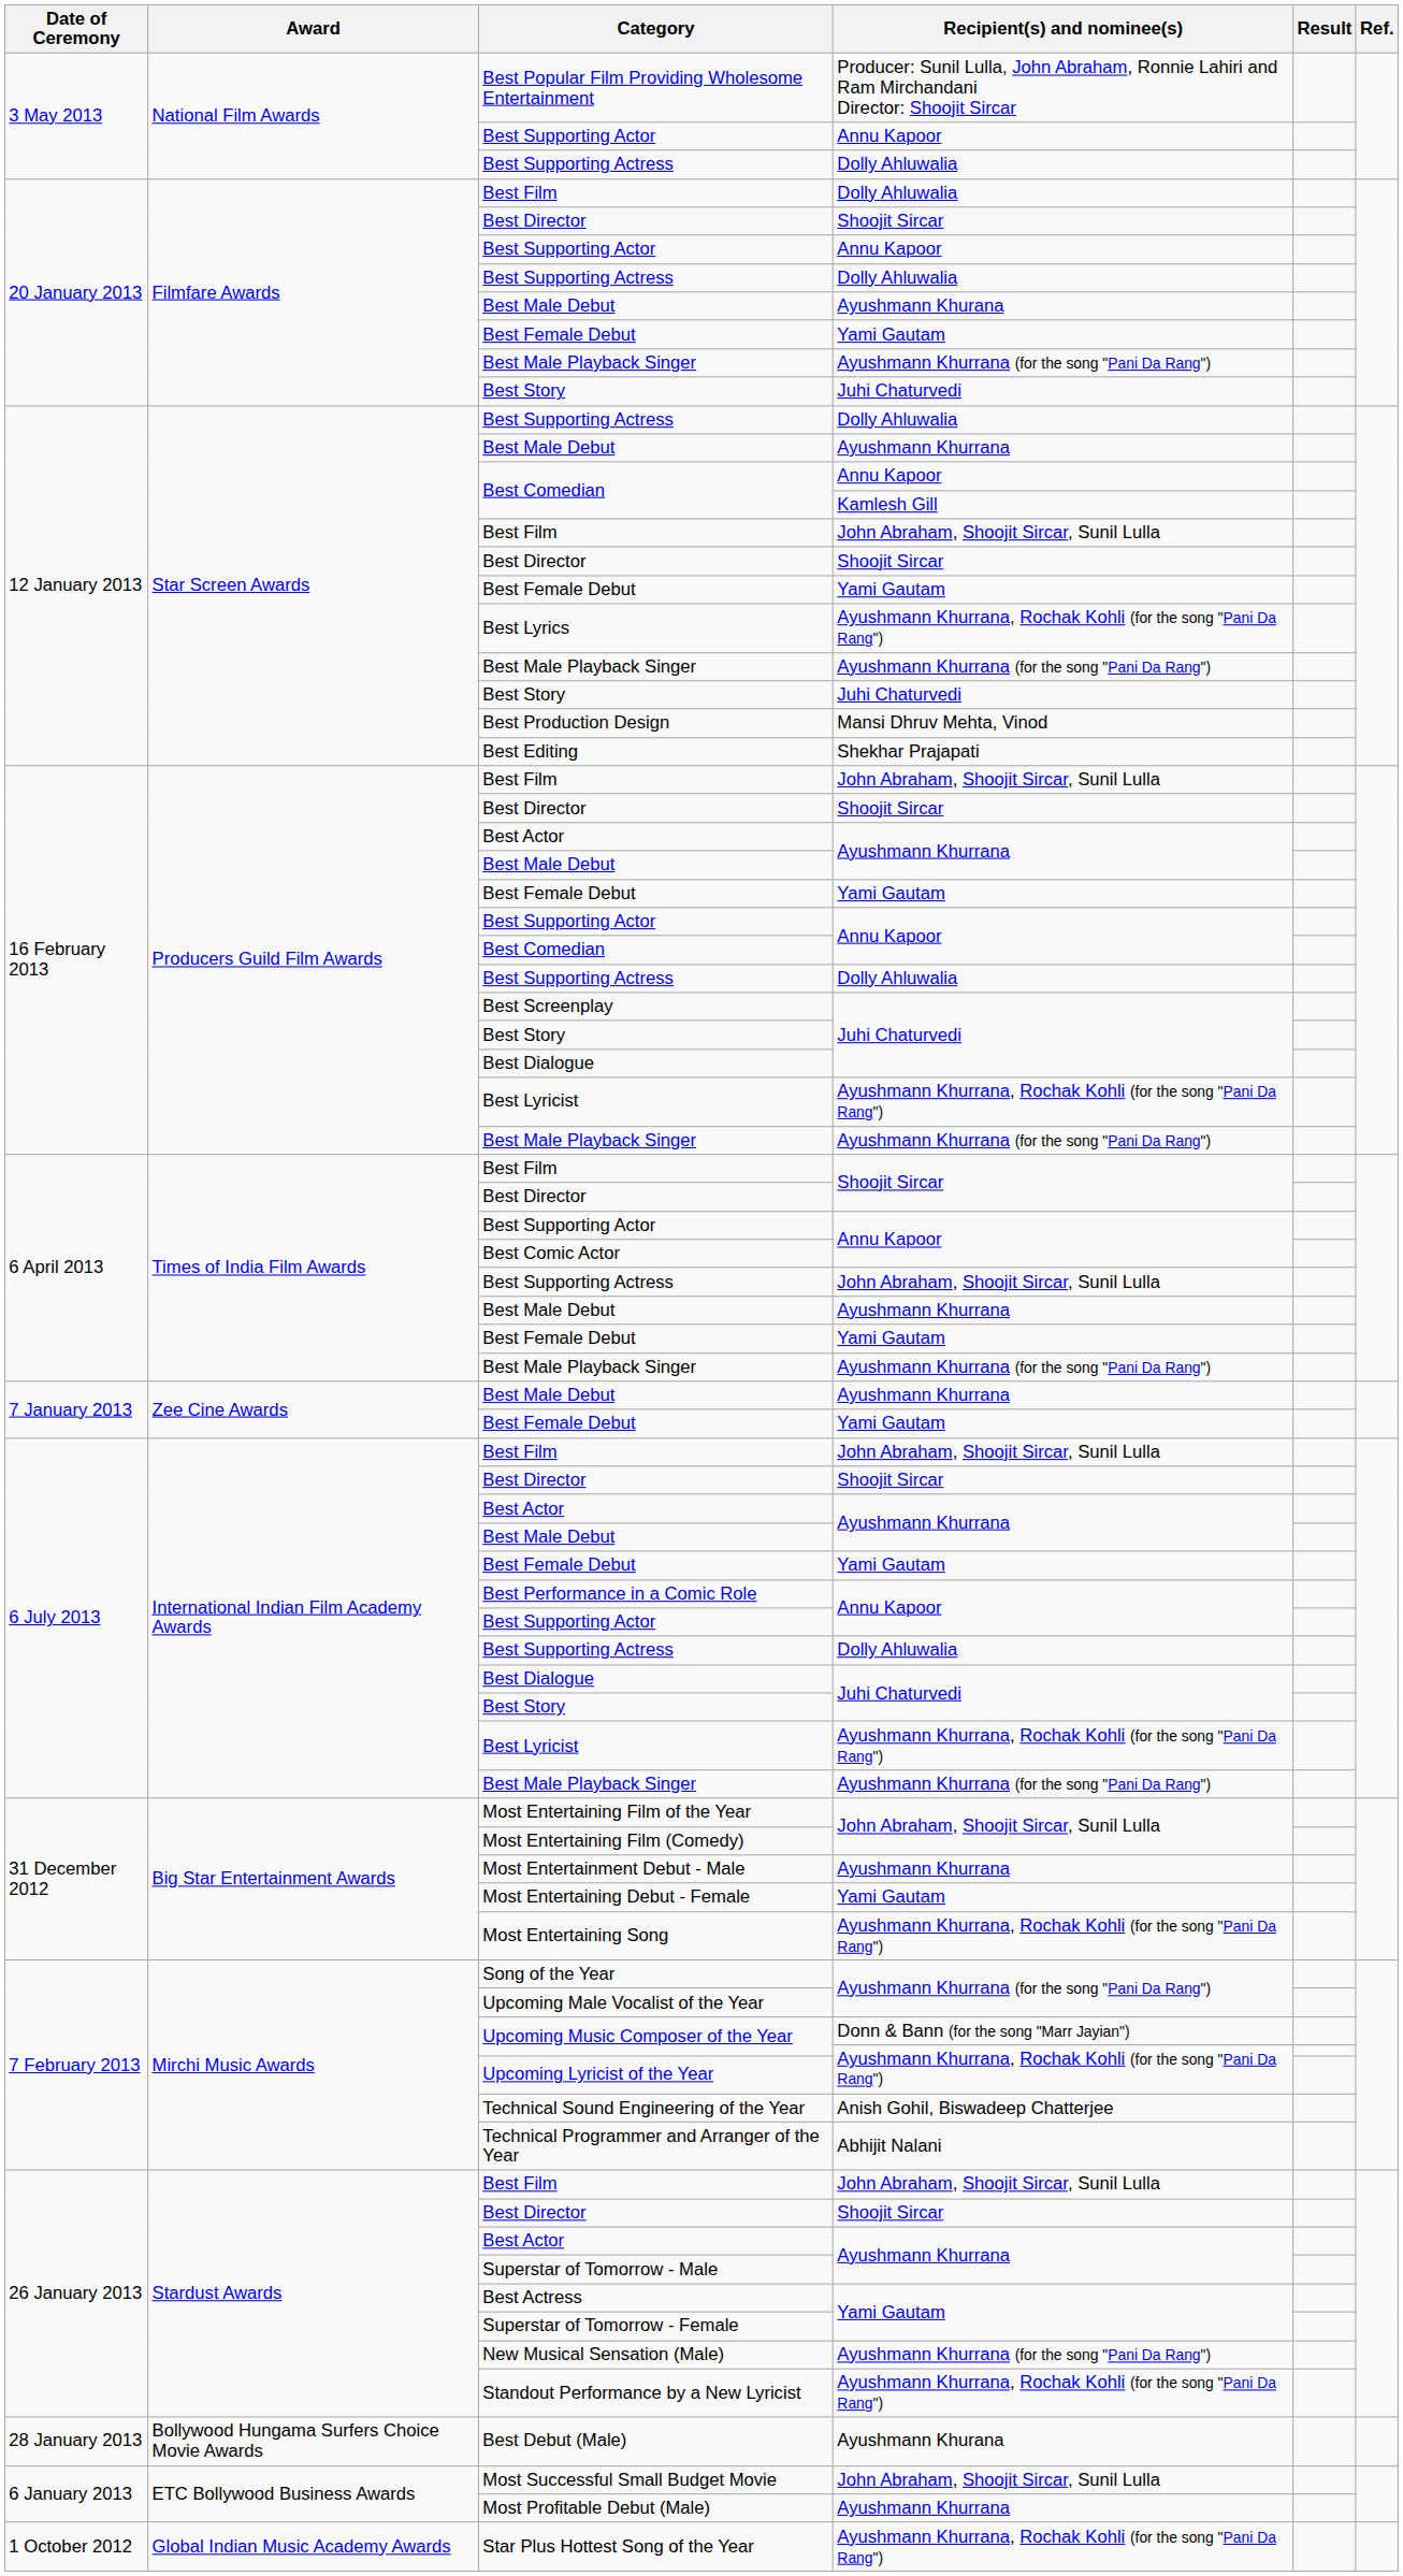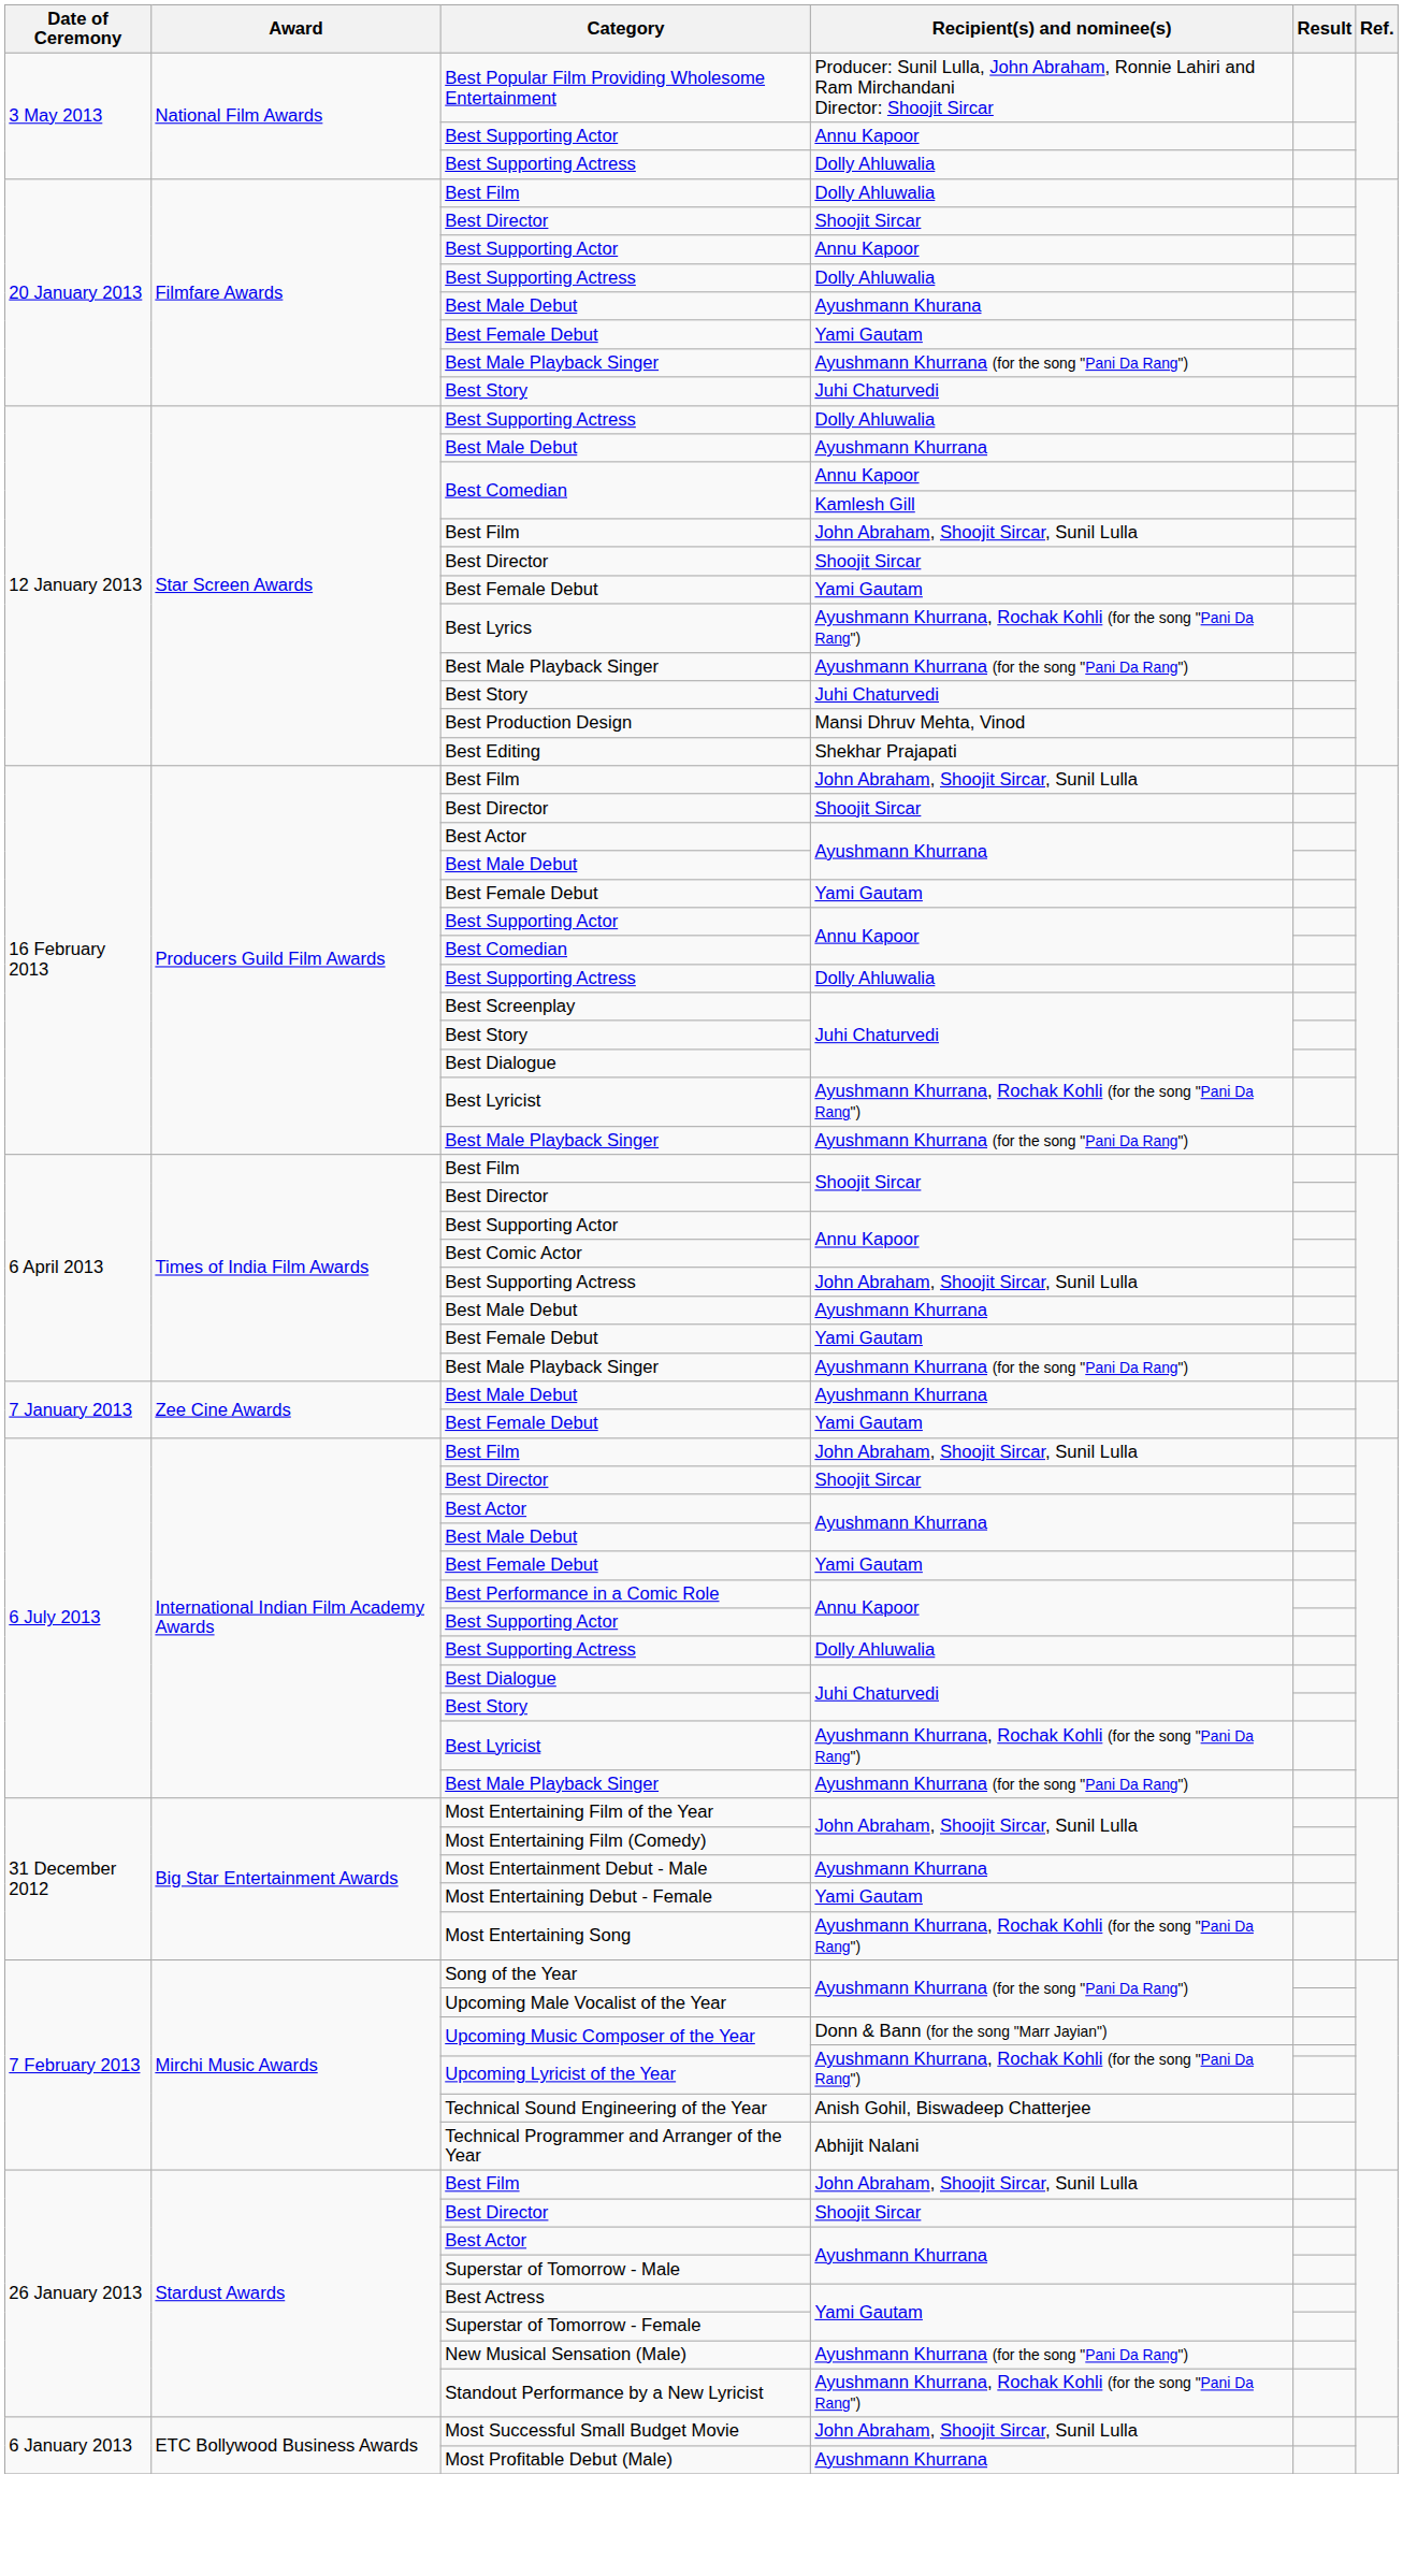- row: 28 January 2013 | Bollywood Hungama Surfers Choice Movie Awards | Best Debut (Male) | Ayushmann Khurana
- row: 1 October 2012 | Global Indian Music Academy Awards | Star Plus Hottest Song of the Year | Ayushmann Khurrana, Rochak Kohli (for the song "Pani Da Rang")
